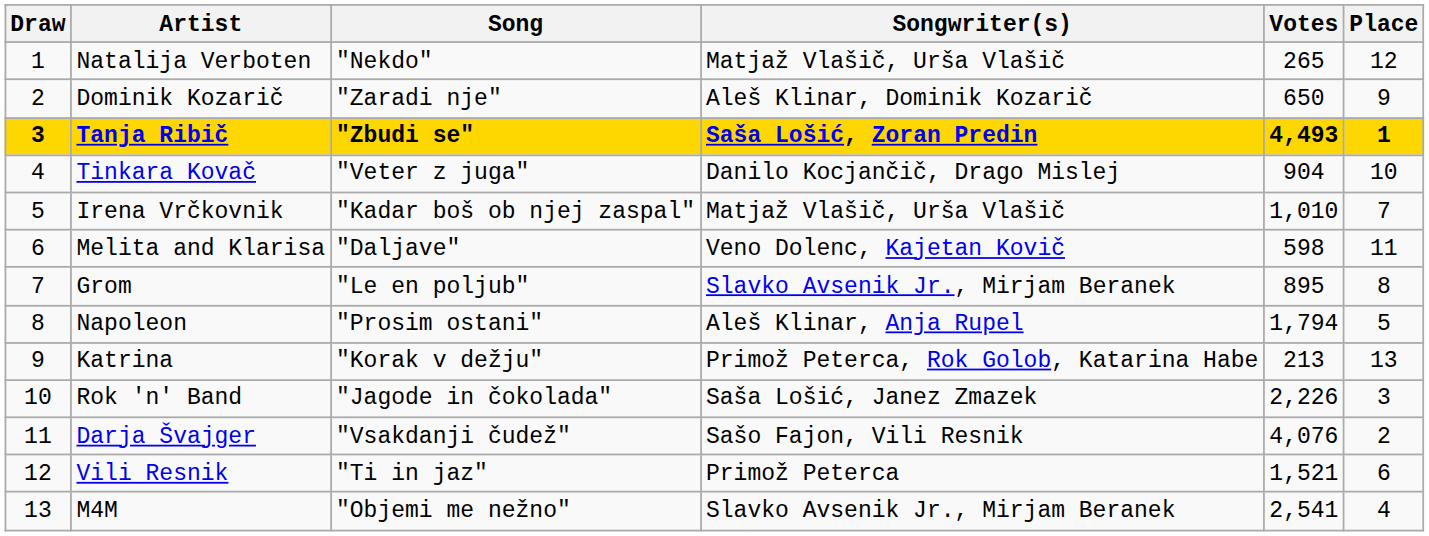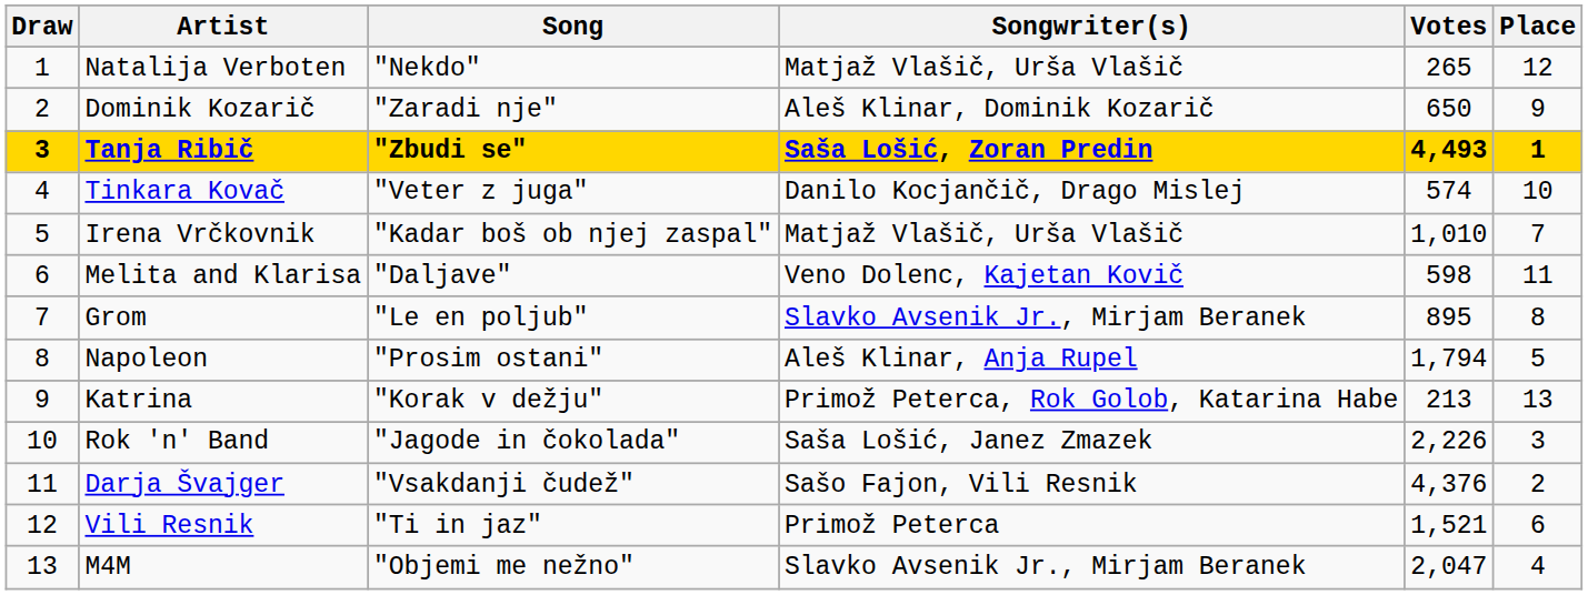Tinkara Kovač | Votes: 904 -> 574
Darja Švajger | Votes: 4,076 -> 4,376
M4M | Votes: 2,541 -> 2,047
